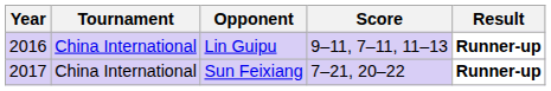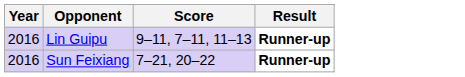- column: Tournament | China International | China International
Sun Feixiang | Year: 2017 -> 2016
